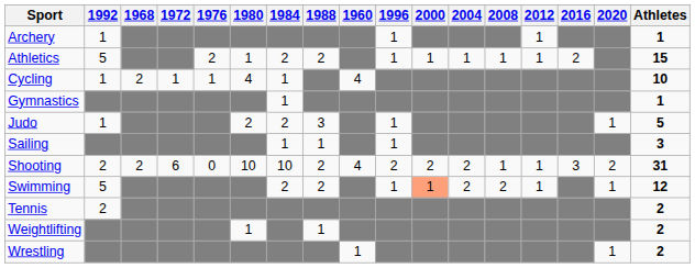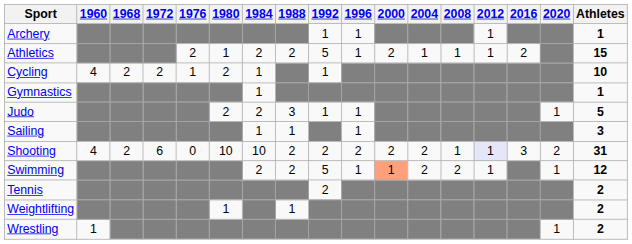columns swapped: 1960 <-> 1992
Athletics | 2000: 1 -> 2
Cycling | 1972: 1 -> 2
Cycling | 1980: 4 -> 2
Shooting | 2012: no background -> lavender background
